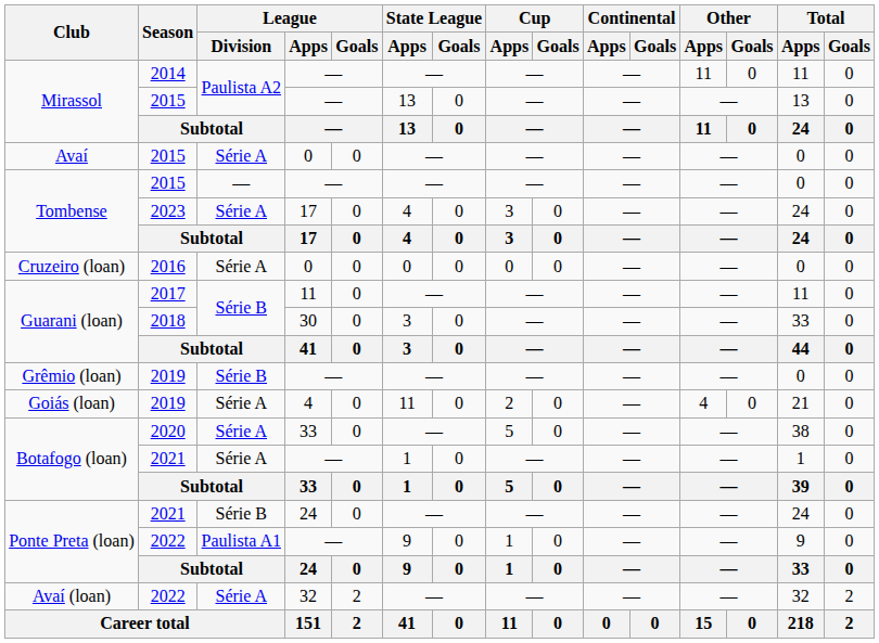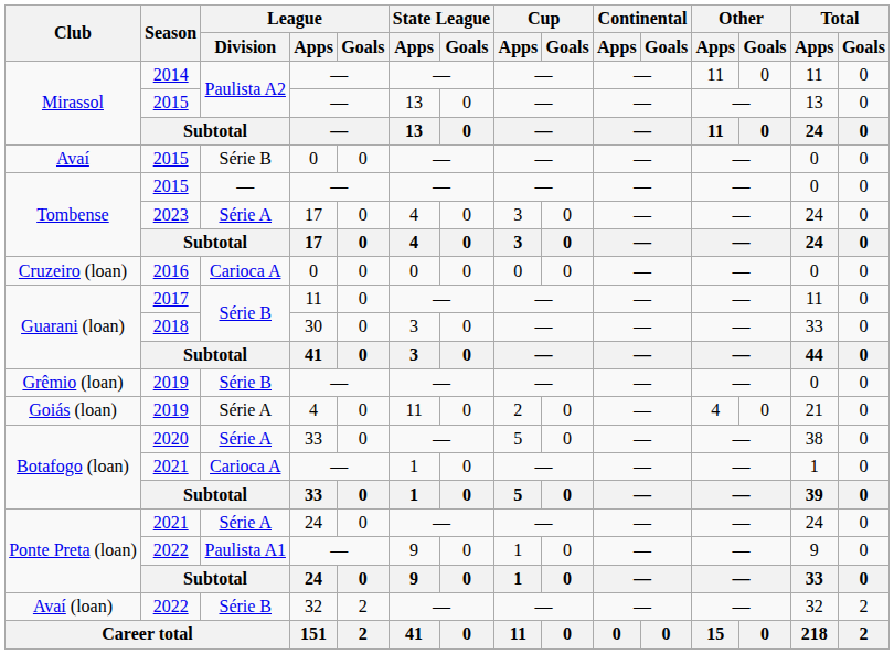Avaí | League / Division: Série A -> Série B
Cruzeiro (loan) | League / Division: Série A -> Carioca A
Botafogo (loan) / 2021 | League / Division: Série A -> Carioca A
Ponte Preta (loan) / 2021 | League / Division: Série B -> Série A
Avaí (loan) | League / Division: Série A -> Série B
